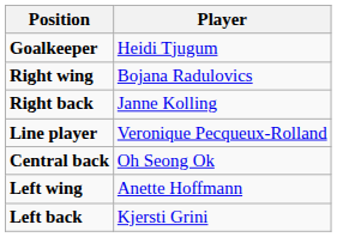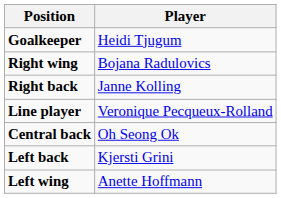rows swapped: Left back <-> Left wing
